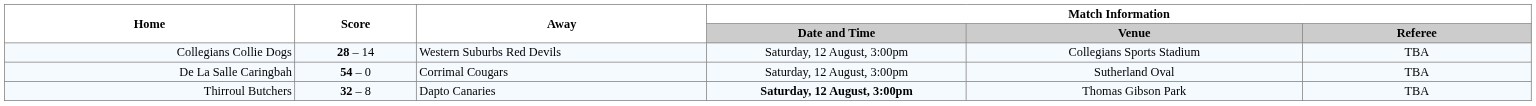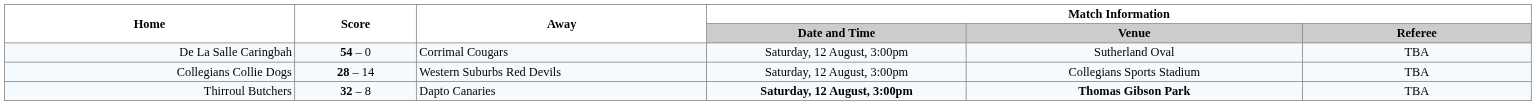rows swapped: Collegians Collie Dogs <-> De La Salle Caringbah
Thirroul Butchers | Match Information / Venue: normal -> bold
